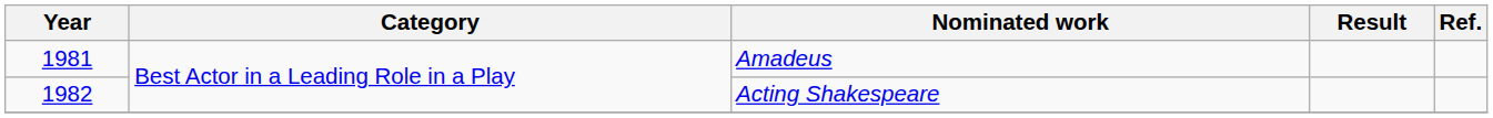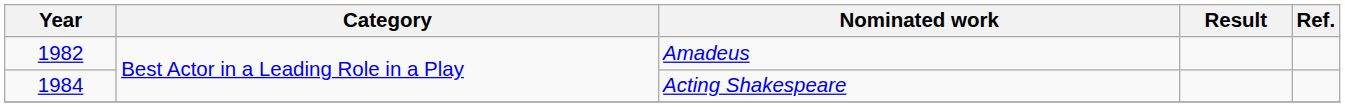Amadeus | Year: 1981 -> 1982
Acting Shakespeare | Year: 1982 -> 1984
